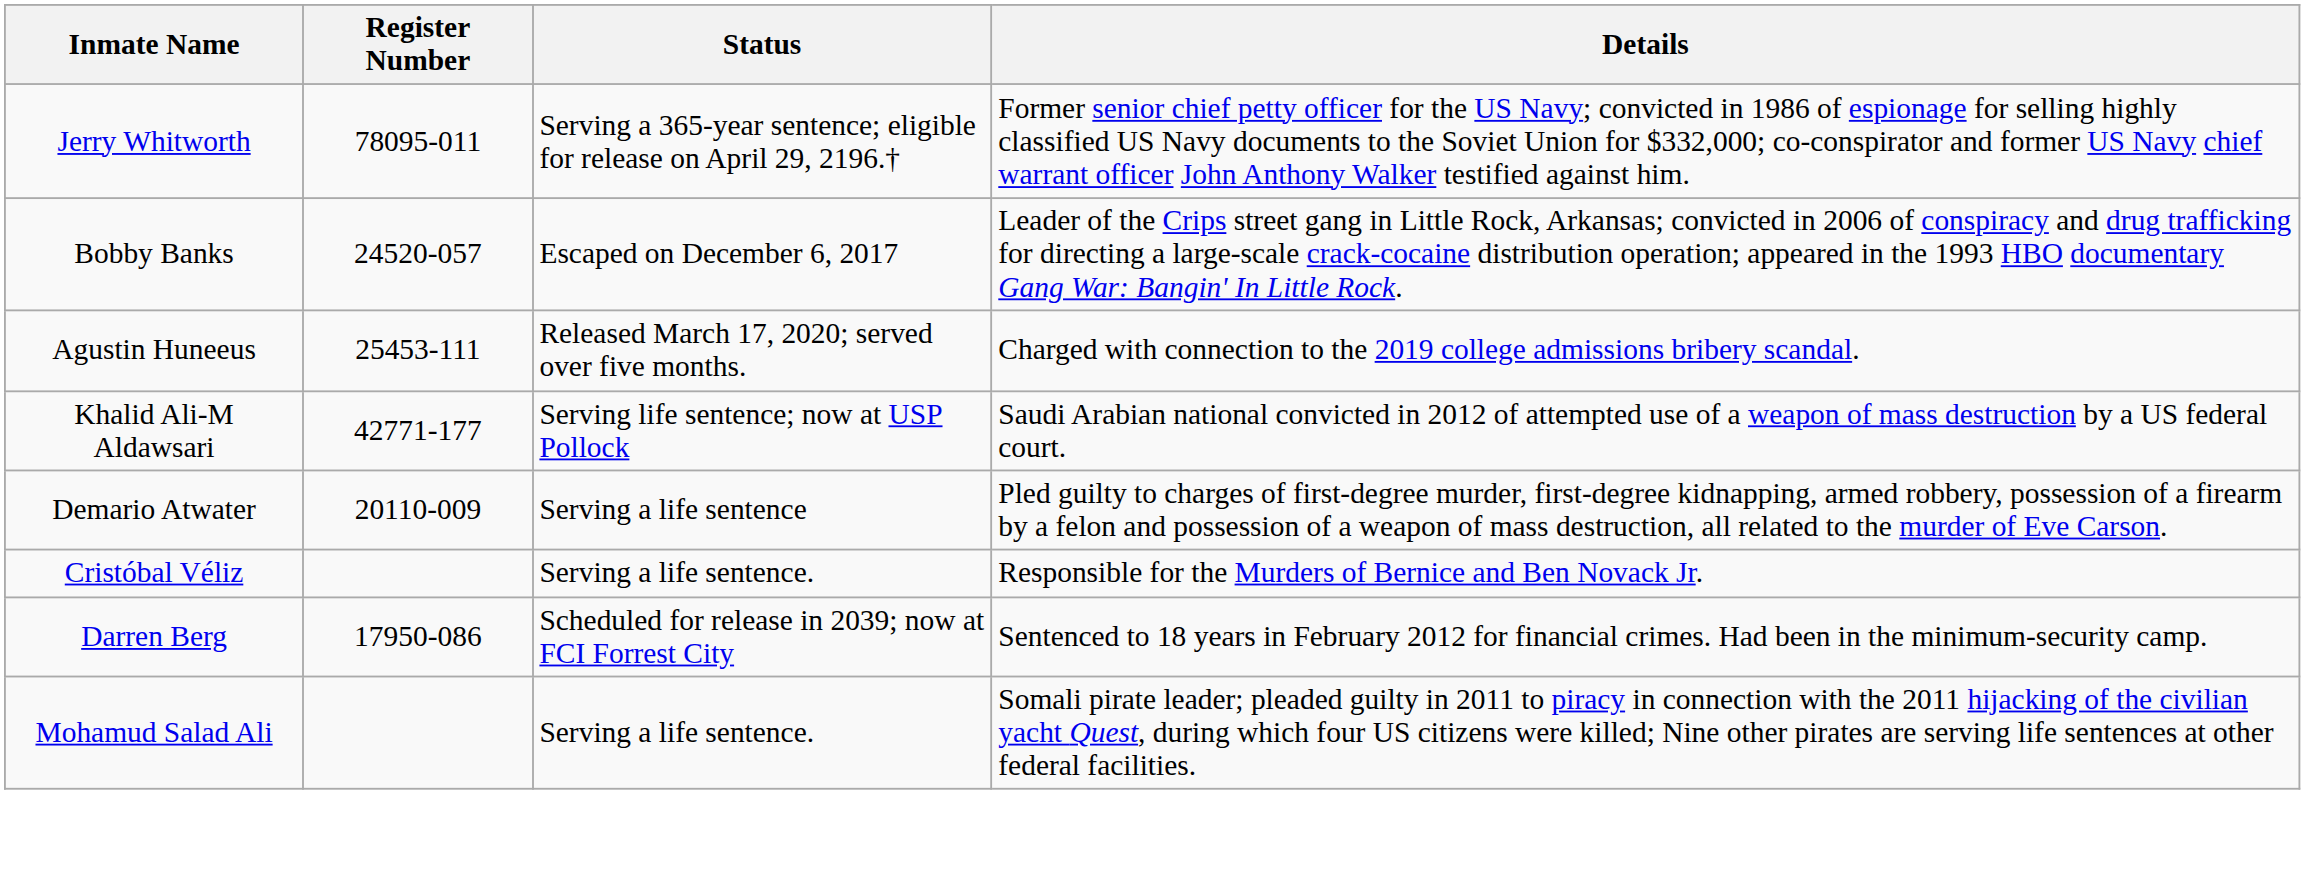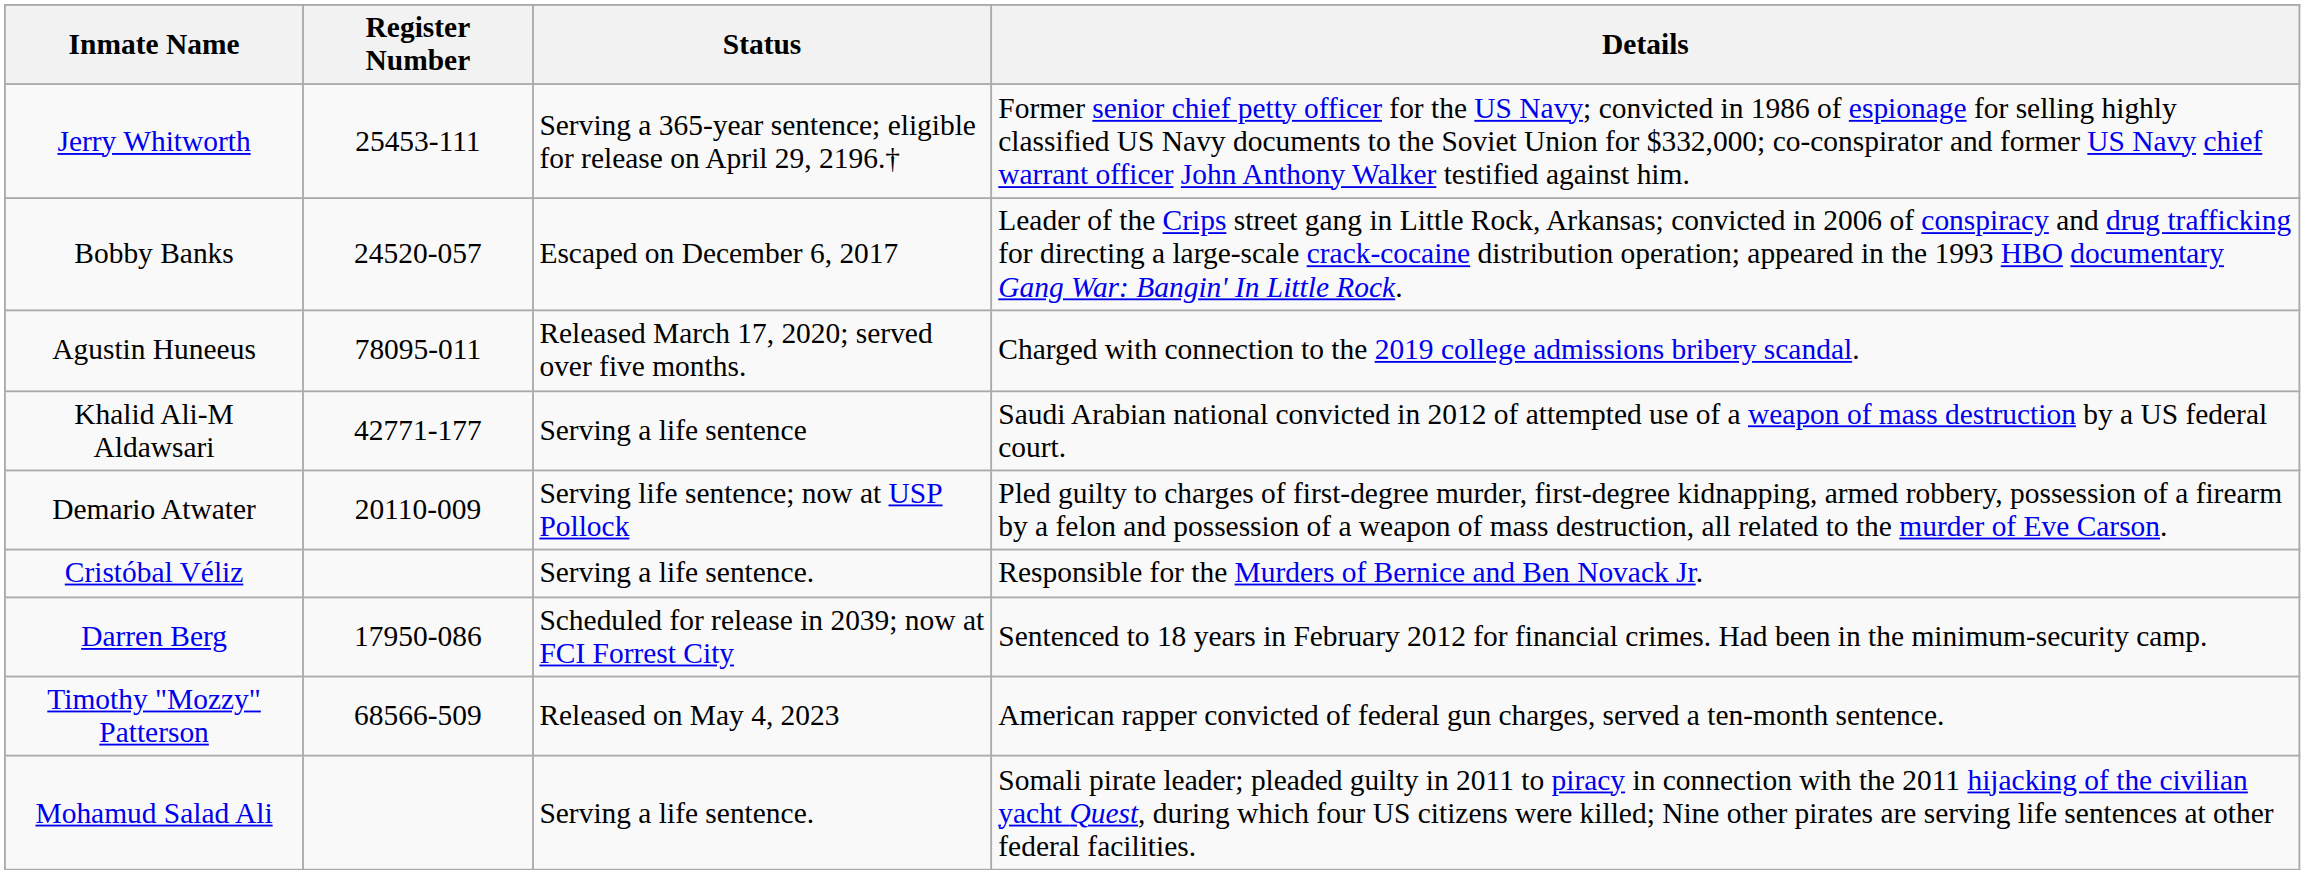Jerry Whitworth | Register Number: 78095-011 -> 25453-111
Agustin Huneeus | Register Number: 25453-111 -> 78095-011
Khalid Ali-M Aldawsari | Status: Serving life sentence; now at USP Pollock -> Serving a life sentence
Demario Atwater | Status: Serving a life sentence -> Serving life sentence; now at USP Pollock
+ row: Timothy "Mozzy" Patterson | 68566-509 | Released on May 4, 2023 | American rapper convicted of federal gun charges, served a ten-month sentence.
